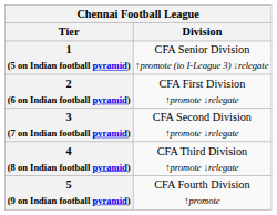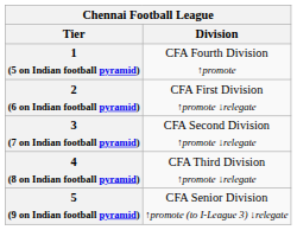1 (5 on Indian football pyramid) | Division: CFA Senior Division ↑promote (to I-League 3) ↓relegate -> CFA Fourth Division ↑promote
5 (9 on Indian football pyramid) | Division: CFA Fourth Division ↑promote -> CFA Senior Division ↑promote (to I-League 3) ↓relegate
